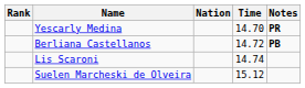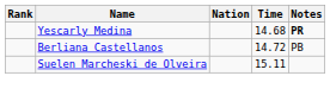Yescarly Medina | Time: 14.70 -> 14.68
Berliana Castellanos | Notes: bold -> normal
- row: Lis Scaroni | 14.74
Suelen Marcheski de Olveira | Time: 15.12 -> 15.11
